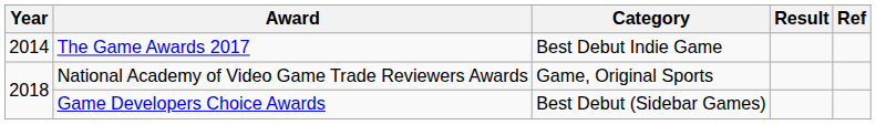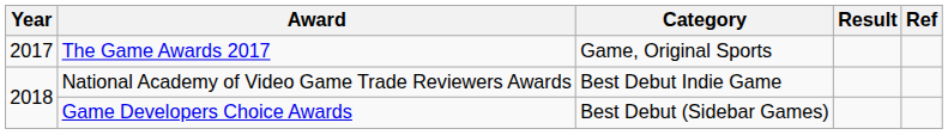The Game Awards 2017 | Year: 2014 -> 2017
The Game Awards 2017 | Category: Best Debut Indie Game -> Game, Original Sports
National Academy of Video Game Trade Reviewers Awards | Category: Game, Original Sports -> Best Debut Indie Game
